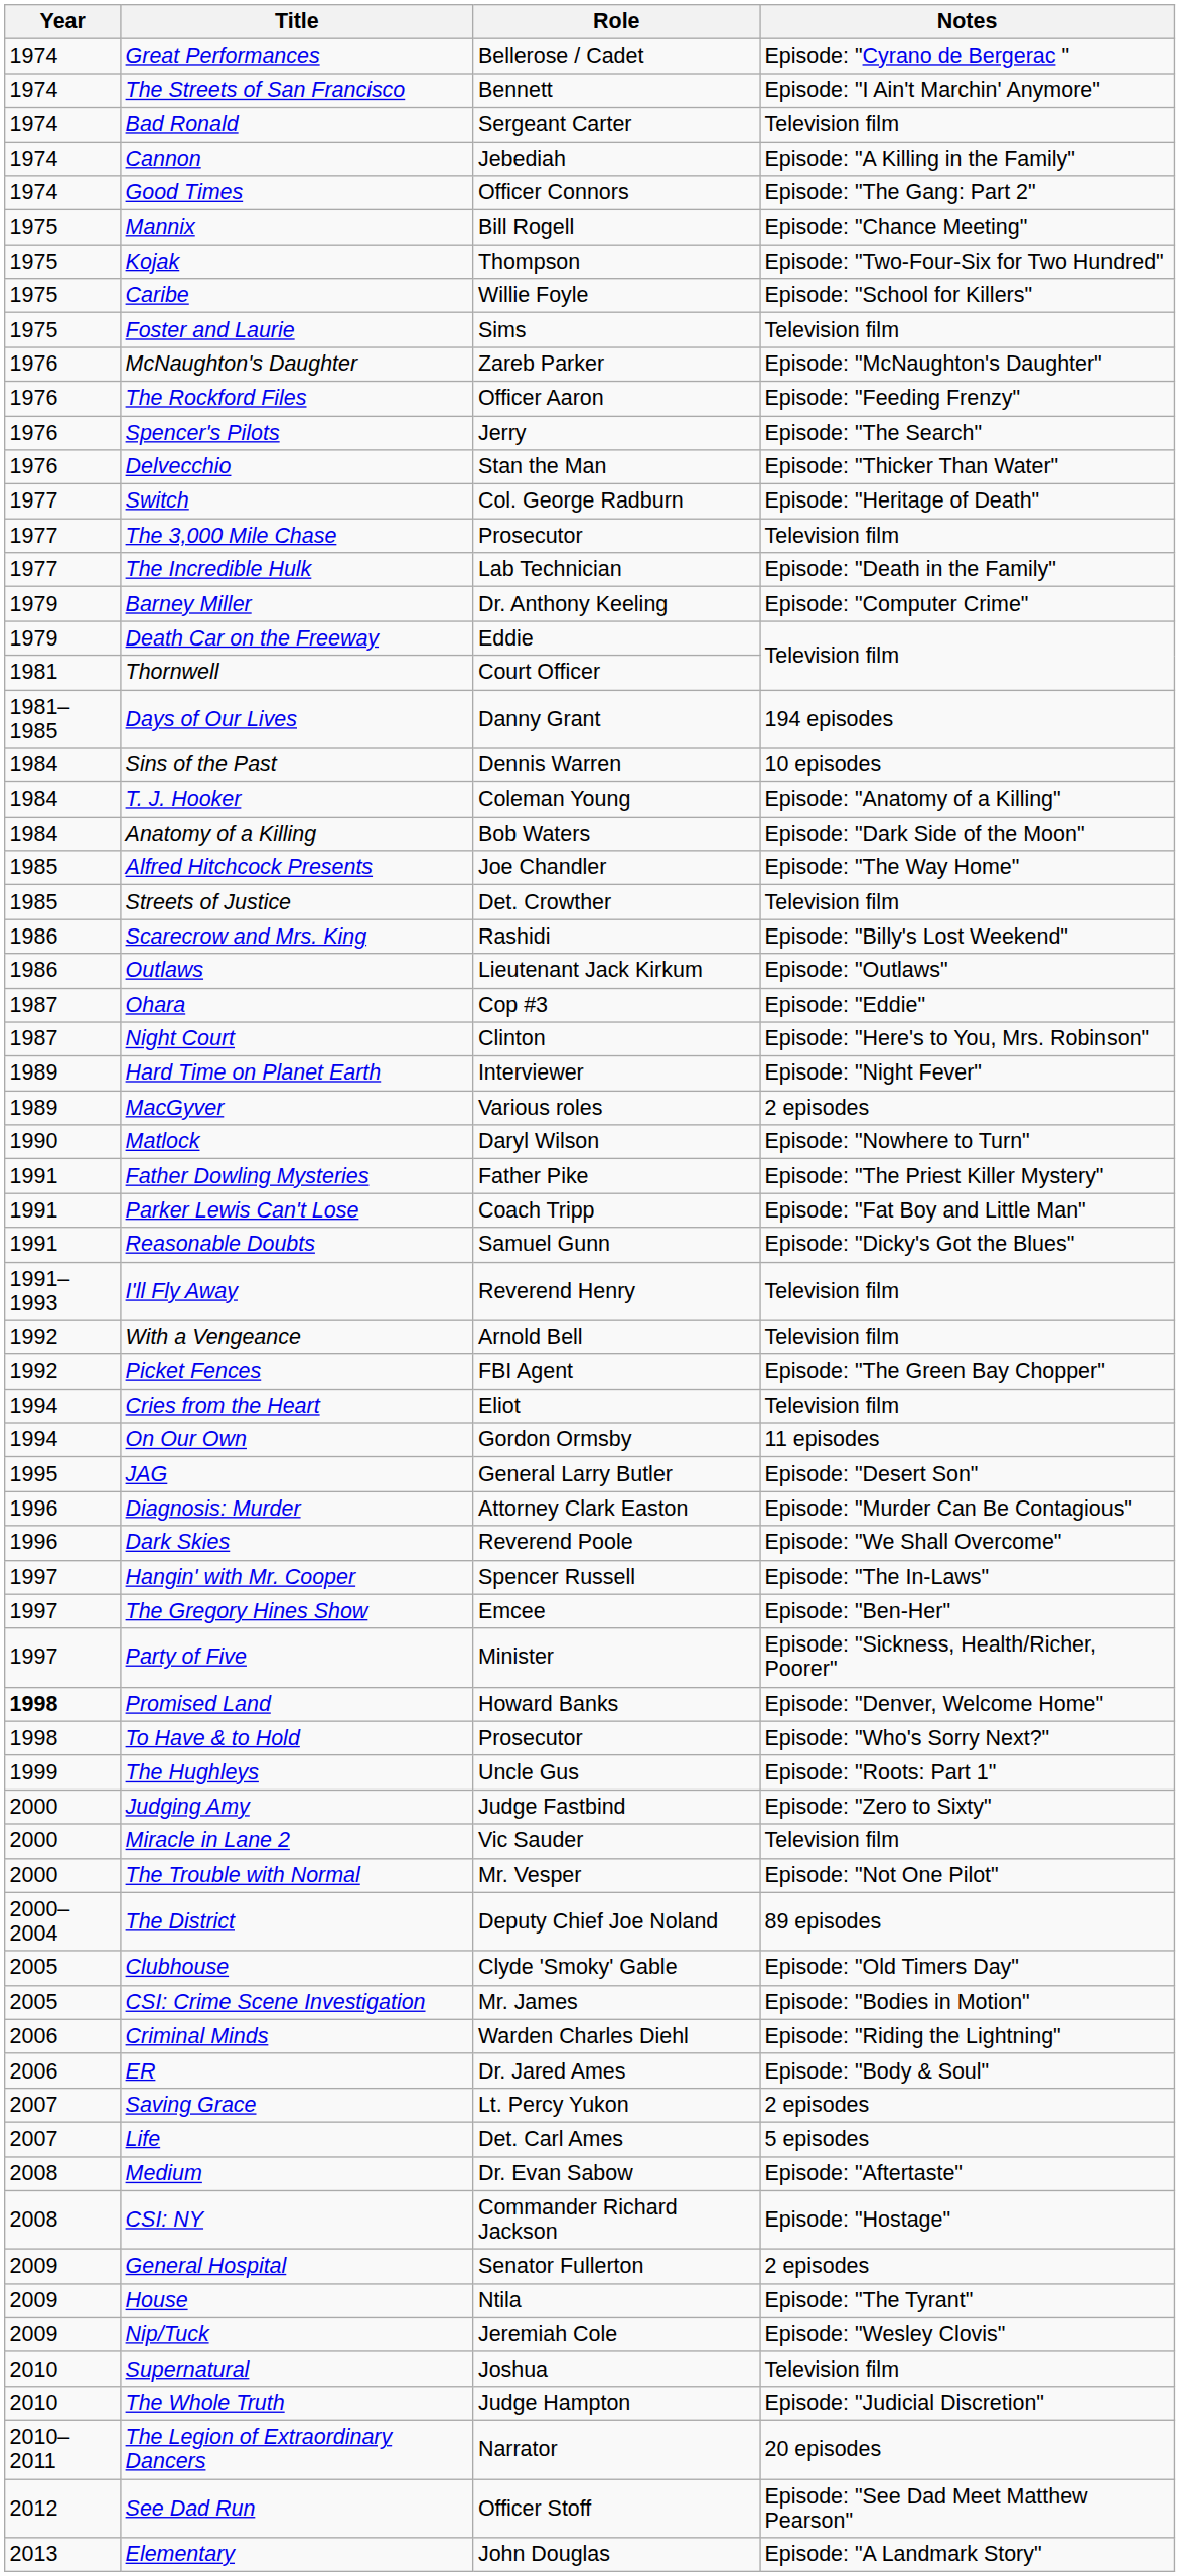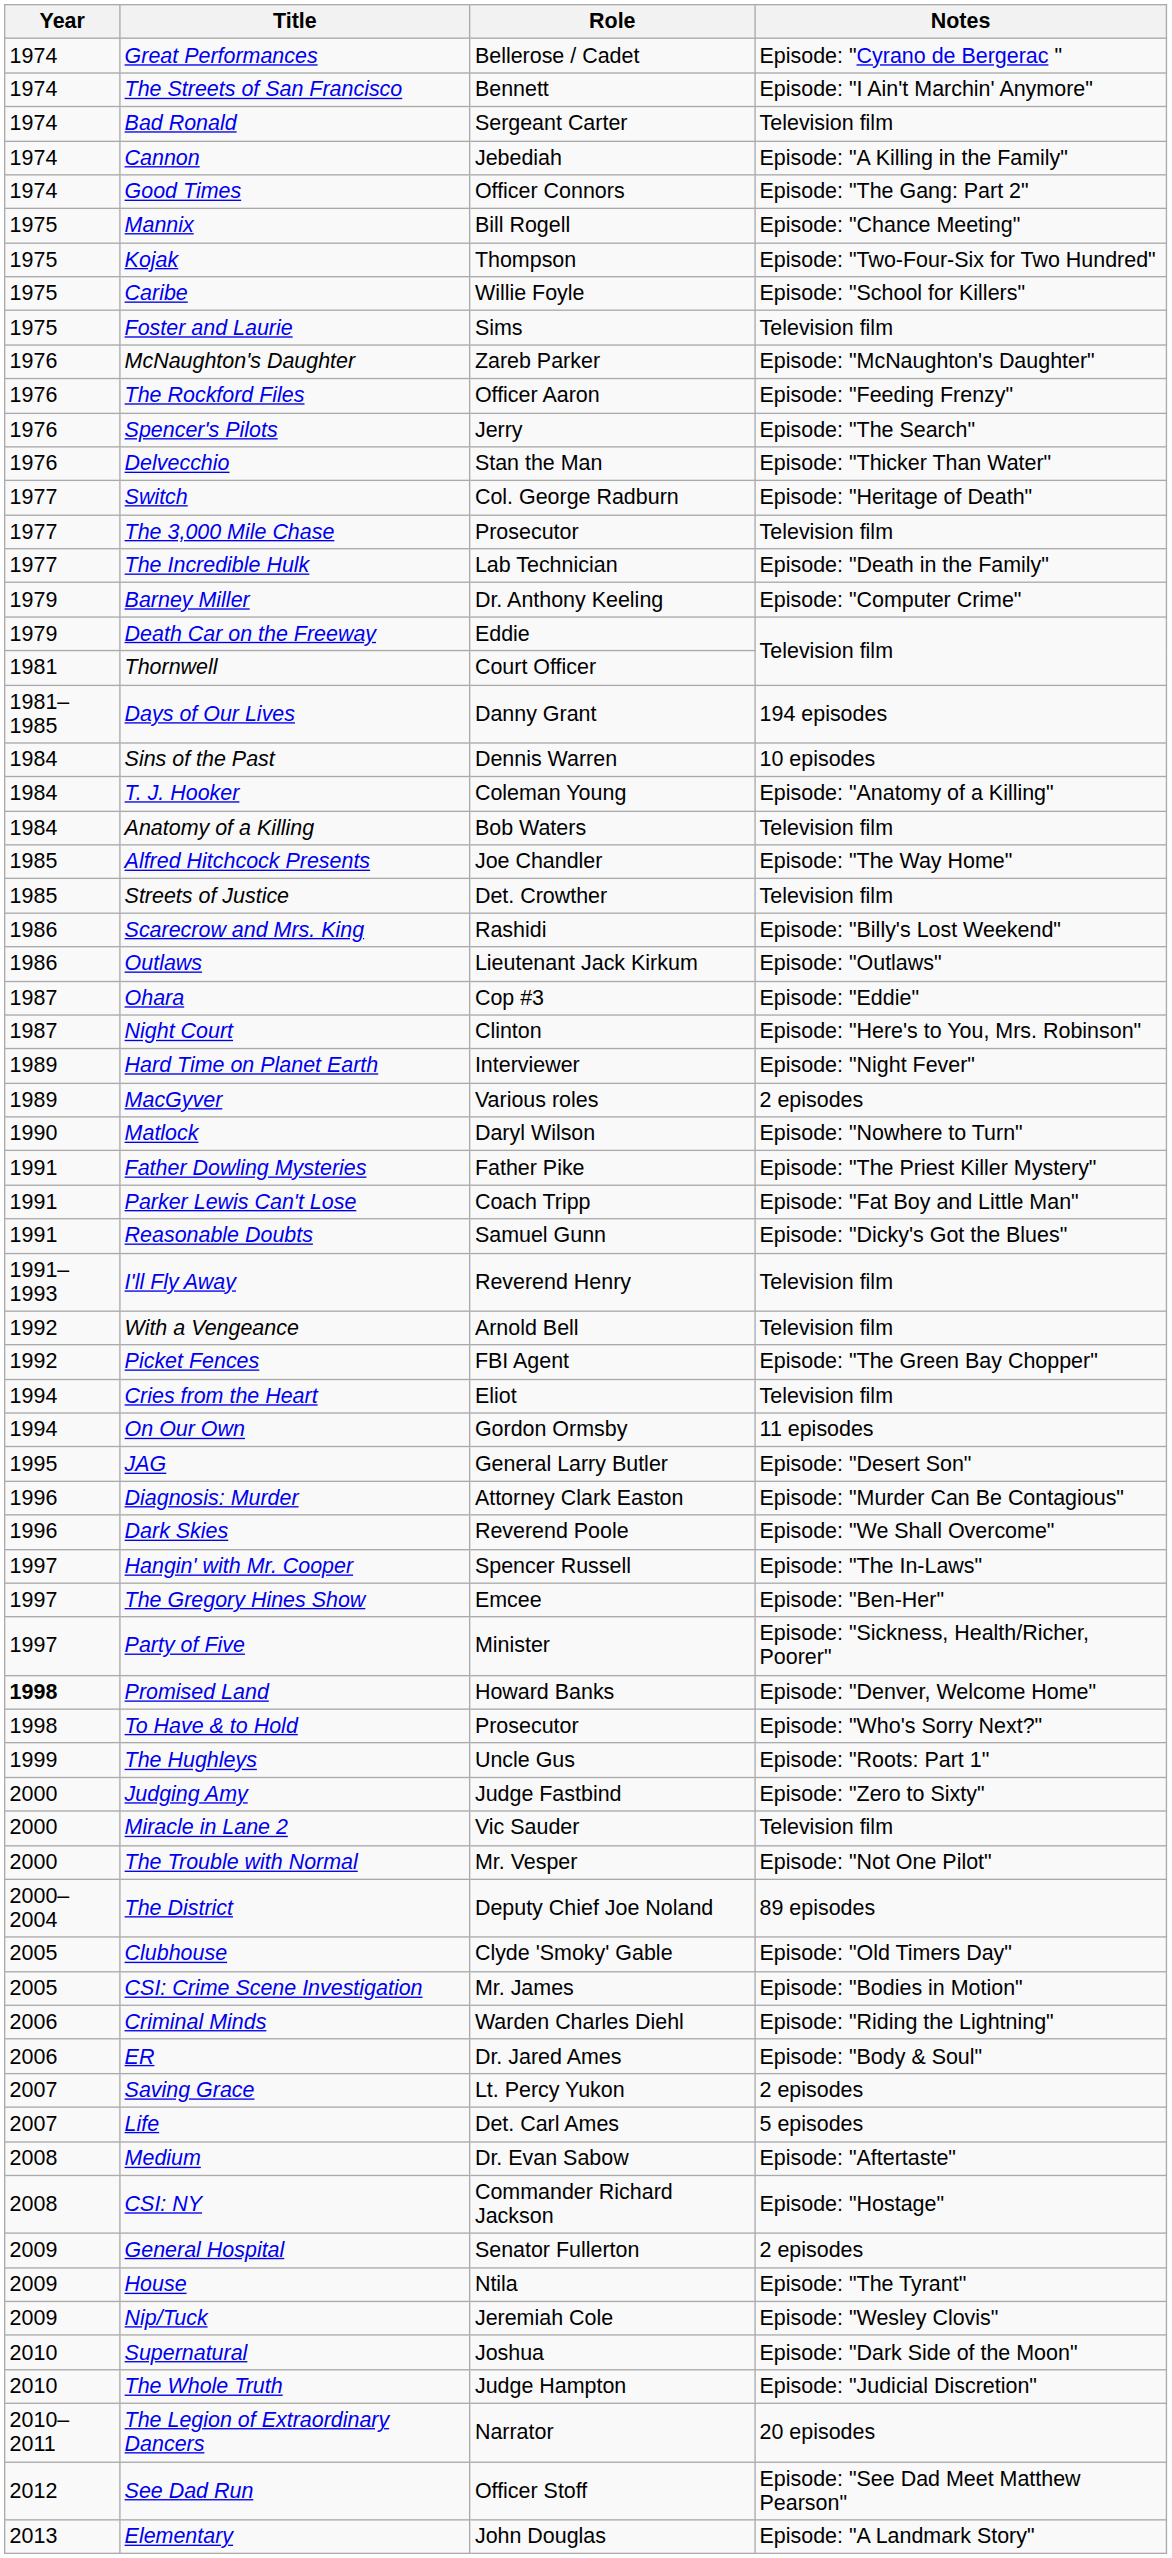Anatomy of a Killing | Notes: Episode: "Dark Side of the Moon" -> Television film
Supernatural | Notes: Television film -> Episode: "Dark Side of the Moon"
